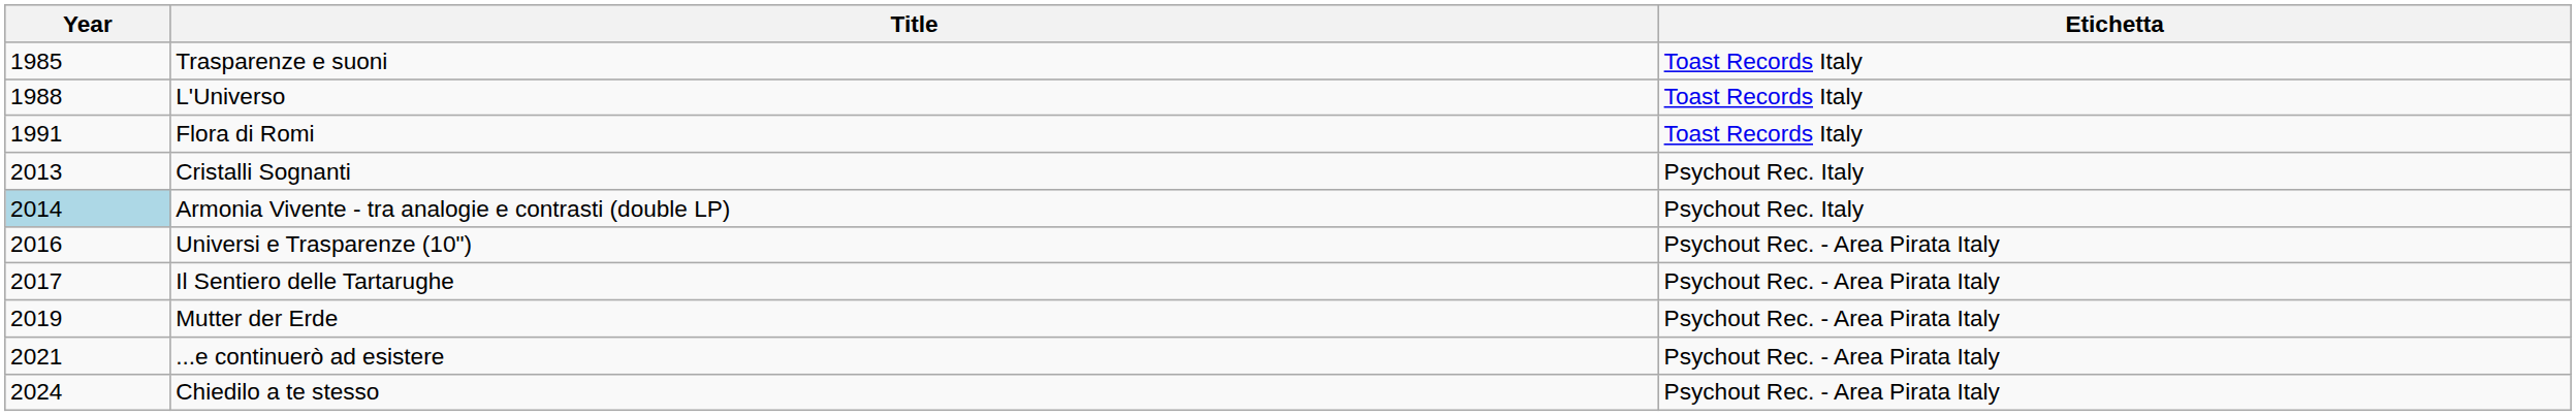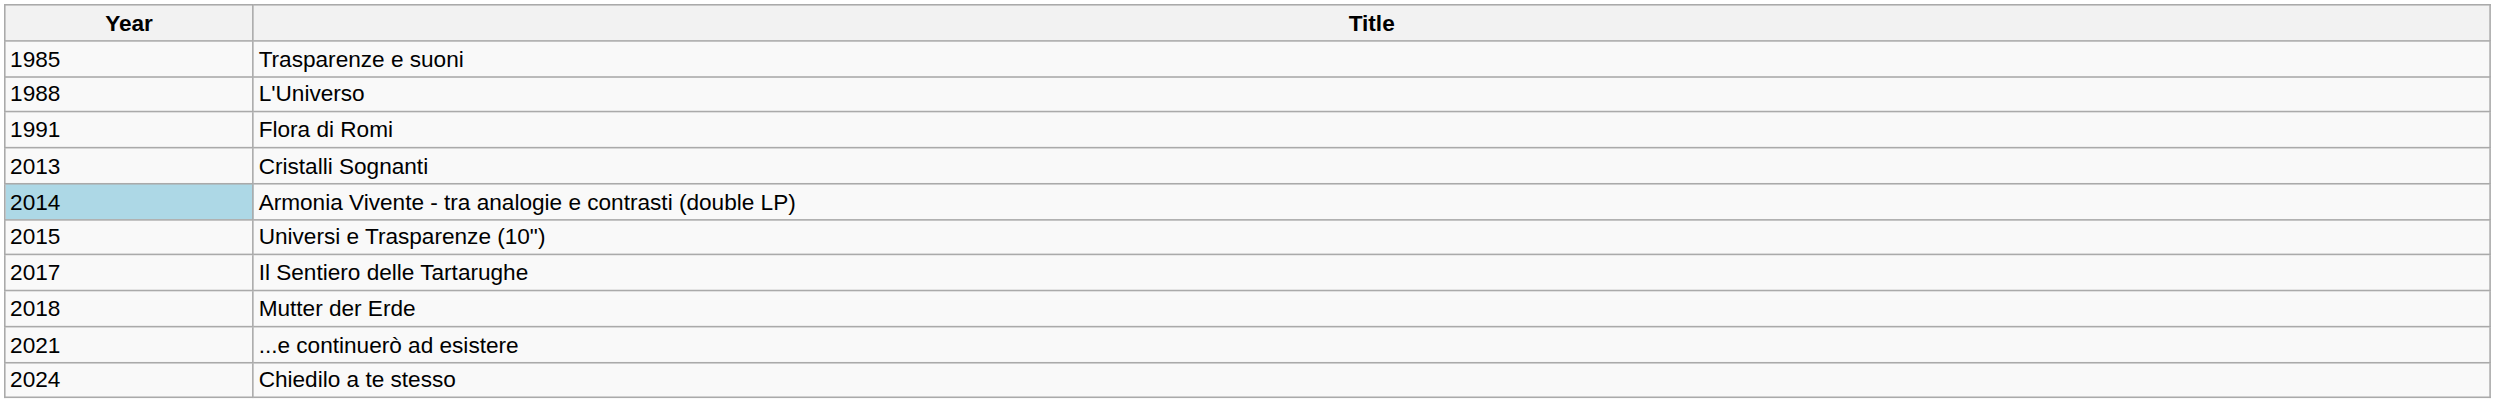- column: Etichetta | Toast Records Italy | Toast Records Italy | Toast Records Italy | Psychout Rec. Italy | Psychout Rec. Italy | Psychout Rec. - Area Pirata Italy | Psychout Rec. - Area Pirata Italy | Psychout Rec. - Area Pirata Italy | Psychout Rec. - Area Pirata Italy | Psychout Rec. - Area Pirata Italy
Universi e Trasparenze (10") | Year: 2016 -> 2015
Mutter der Erde | Year: 2019 -> 2018
